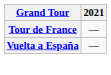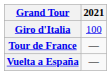+ row: Giro d'Italia | 100
